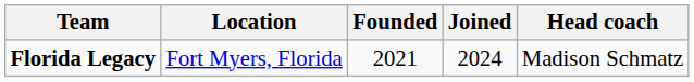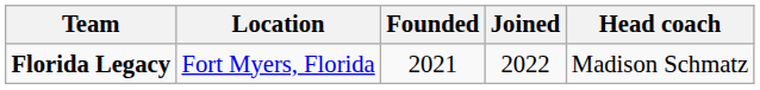Florida Legacy | Joined: 2024 -> 2022
